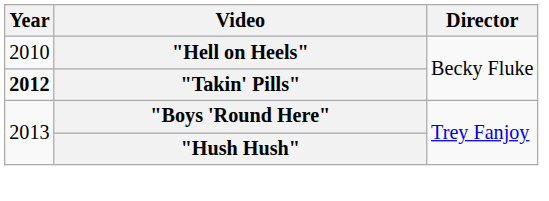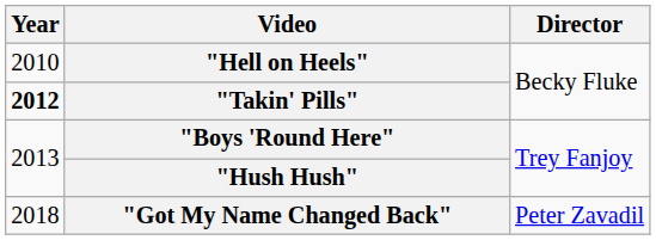+ row: 2018 | "Got My Name Changed Back" | Peter Zavadil
